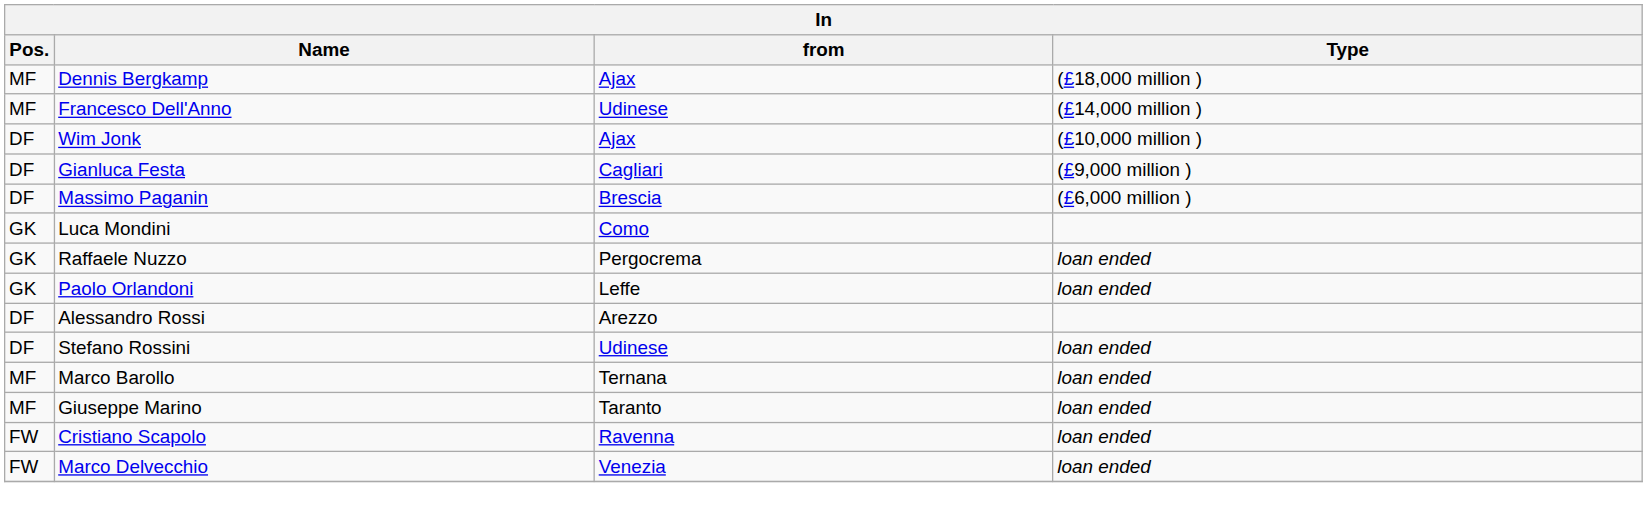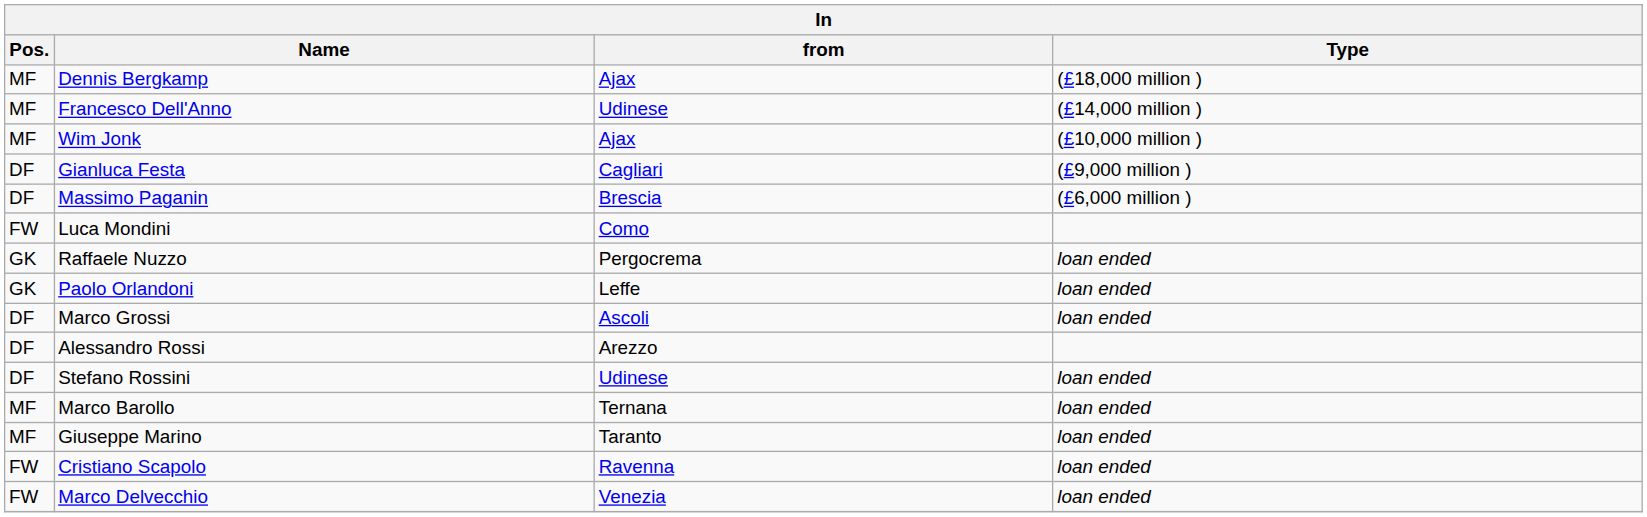Wim Jonk | Pos.: DF -> MF
Luca Mondini | Pos.: GK -> FW
+ row: DF | Marco Grossi | Ascoli | loan ended
